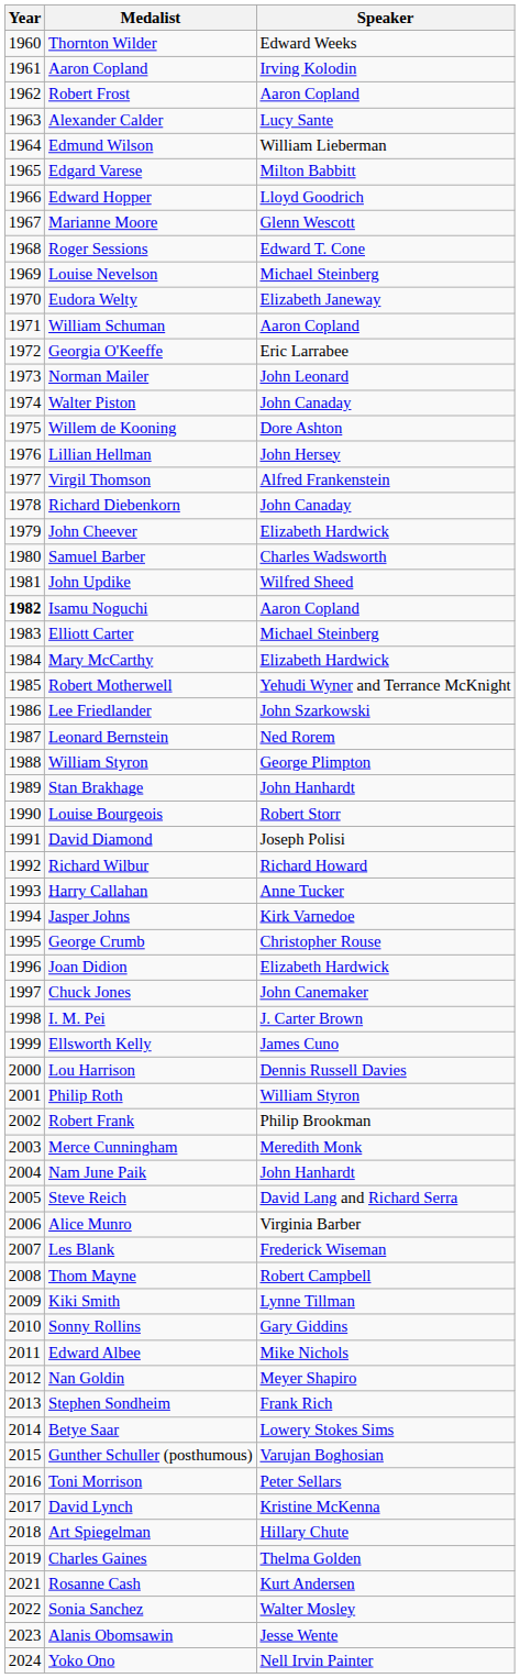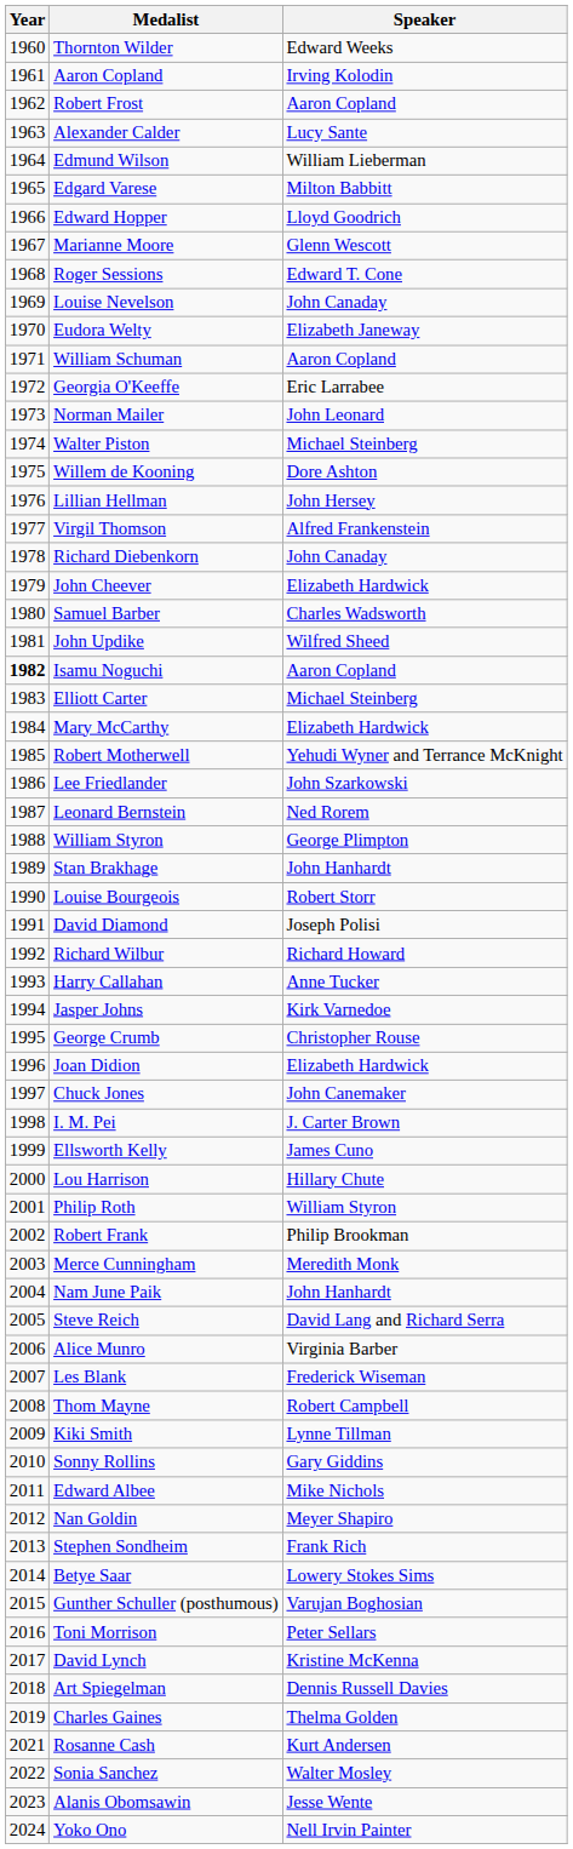Louise Nevelson | Speaker: Michael Steinberg -> John Canaday
Walter Piston | Speaker: John Canaday -> Michael Steinberg
Lou Harrison | Speaker: Dennis Russell Davies -> Hillary Chute
Art Spiegelman | Speaker: Hillary Chute -> Dennis Russell Davies
